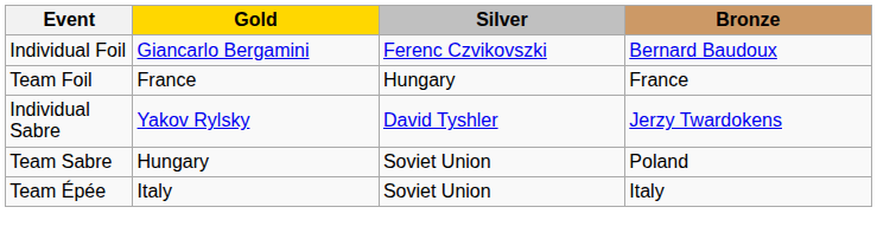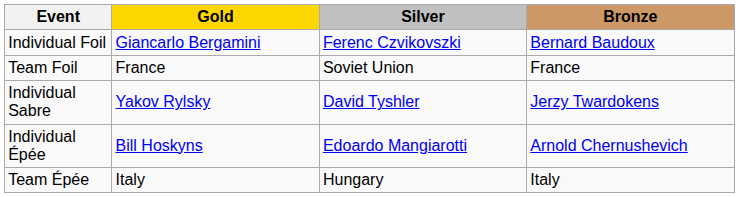Team Foil | Silver: Hungary -> Soviet Union
- row: Team Sabre | Hungary | Soviet Union | Poland
+ row: Individual Épée | Bill Hoskyns | Edoardo Mangiarotti | Arnold Chernushevich
Team Épée | Silver: Soviet Union -> Hungary
